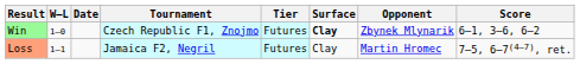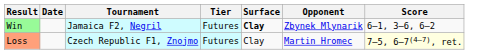- column: W–L | 1–0 | 1–1
Win | Tournament: Czech Republic F1, Znojmo -> Jamaica F2, Negril
Loss | Tournament: Jamaica F2, Negril -> Czech Republic F1, Znojmo
Loss | Score: no background -> lightyellow background
